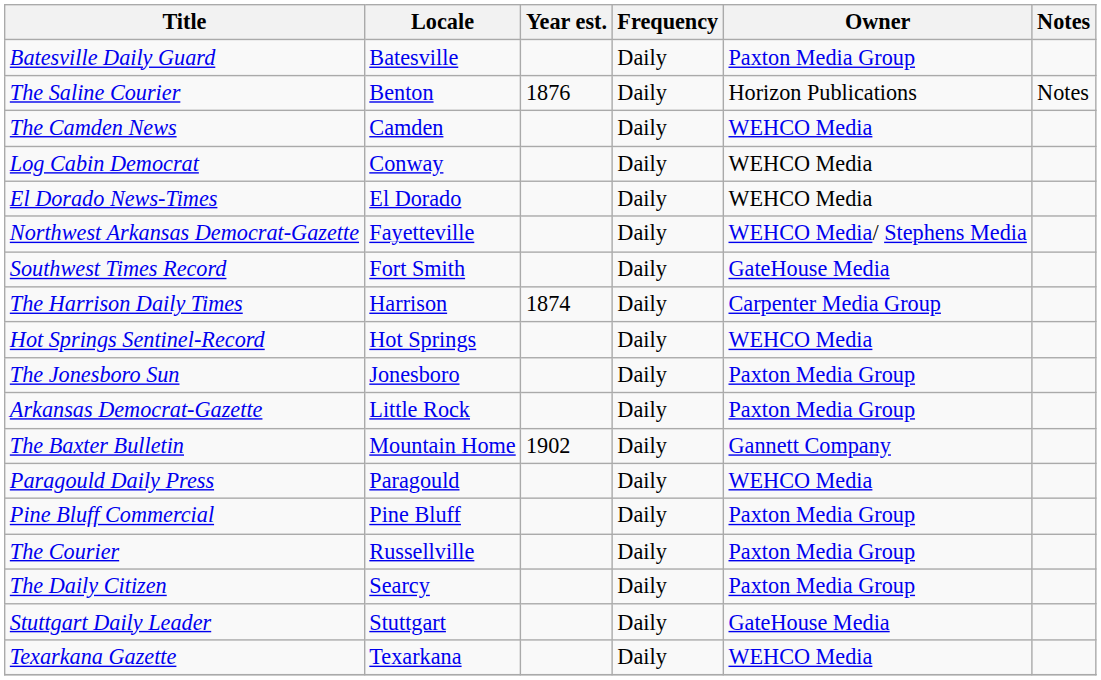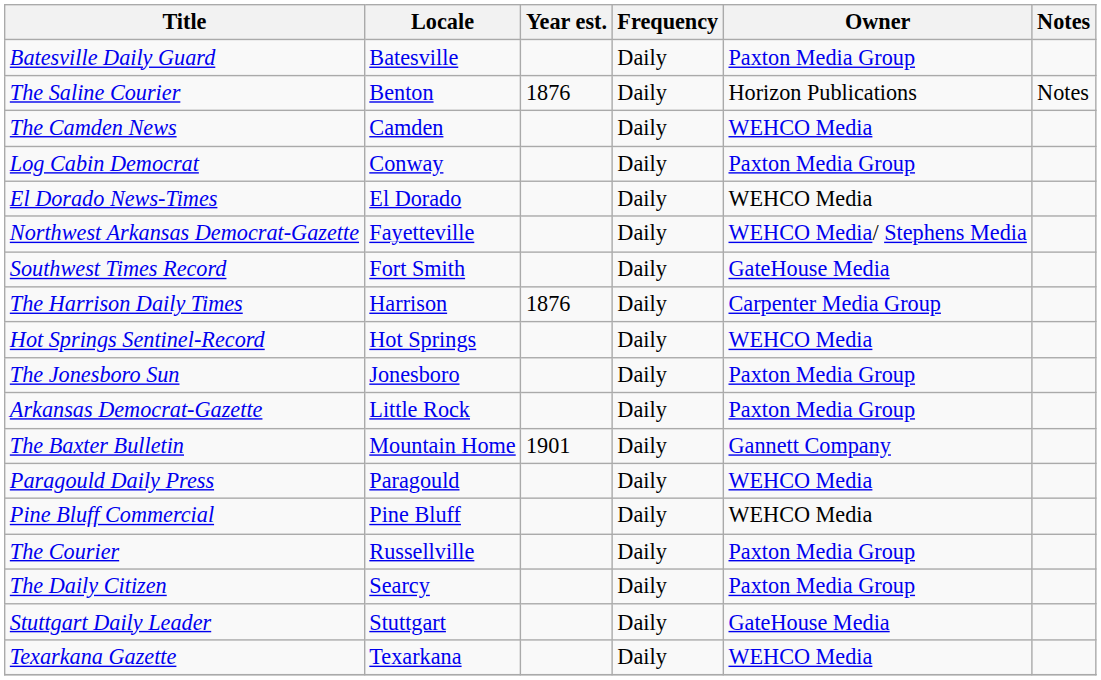Log Cabin Democrat | Owner: WEHCO Media -> Paxton Media Group
The Harrison Daily Times | Year est.: 1874 -> 1876
The Baxter Bulletin | Year est.: 1902 -> 1901
Pine Bluff Commercial | Owner: Paxton Media Group -> WEHCO Media
